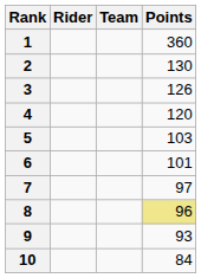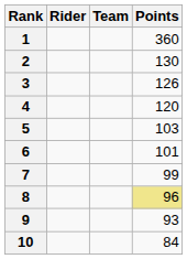7 | Points: 97 -> 99
